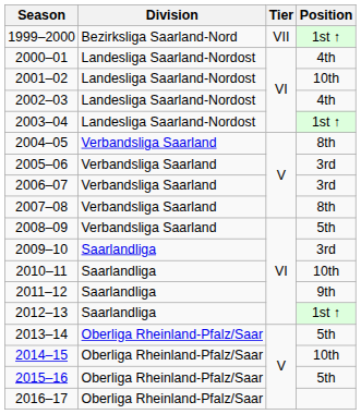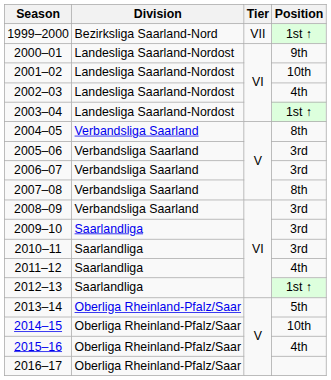2000–01 | Position: 4th -> 9th
2008–09 | Position: 5th -> 3rd
2010–11 | Position: 10th -> 3rd
2011–12 | Position: 9th -> 4th
2015–16 | Position: 5th -> 4th
